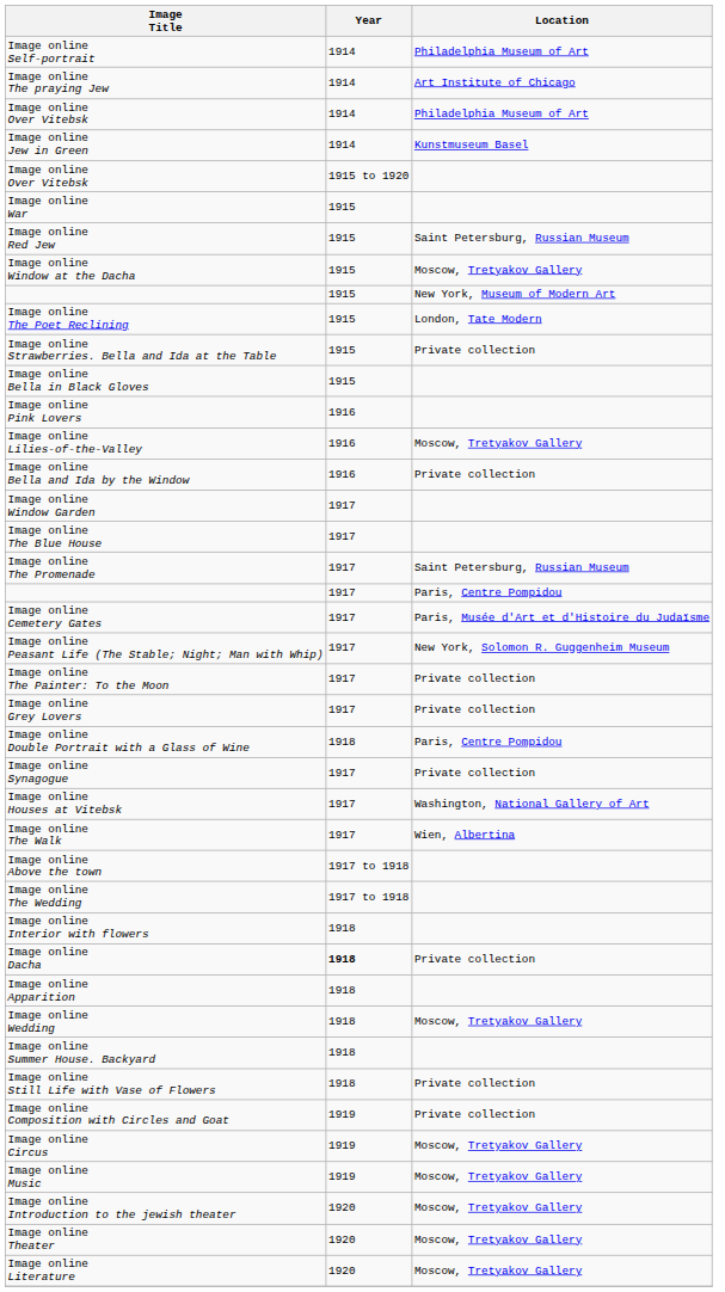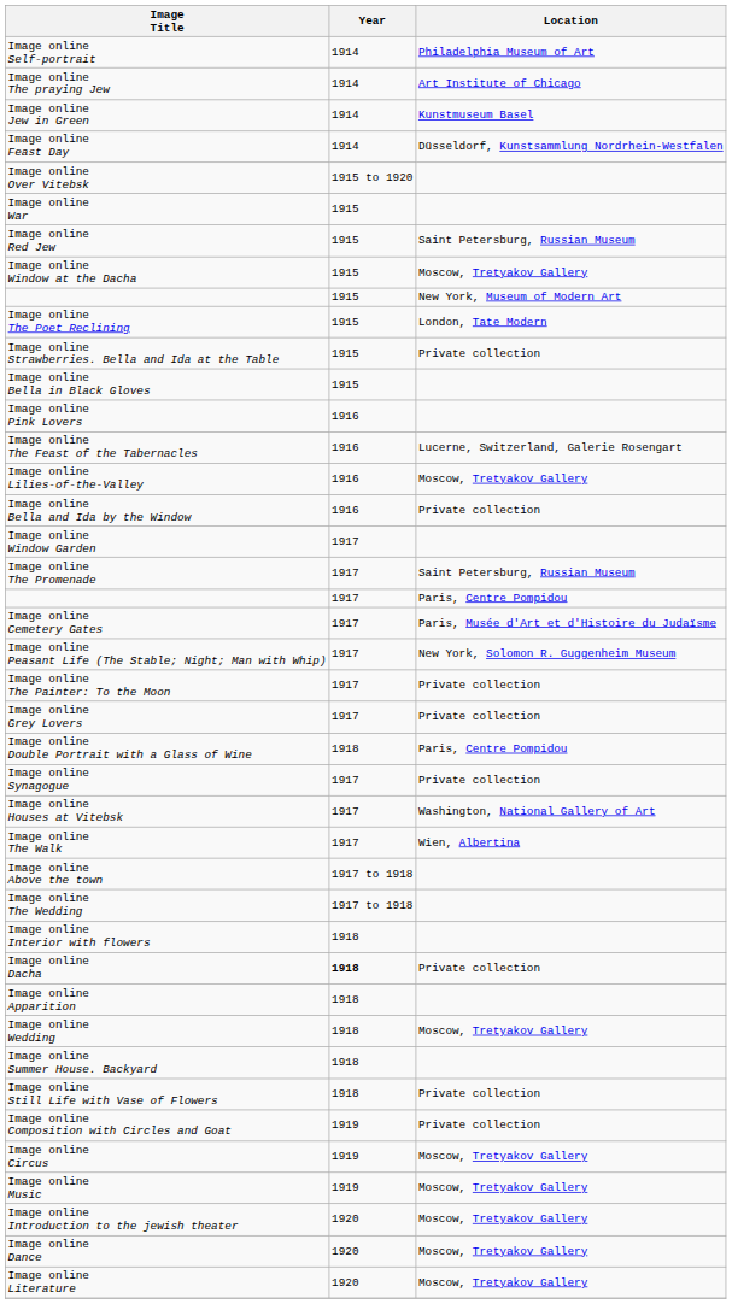- row: Image online Over Vitebsk | 1914 | Philadelphia Museum of Art
+ row: Image online Feast Day | 1914 | Düsseldorf, Kunstsammlung Nordrhein-Westfalen
+ row: Image online The Feast of the Tabernacles | 1916 | Lucerne, Switzerland, Galerie Rosengart
- row: Image online The Blue House | 1917
- row: Image online Theater | 1920 | Moscow, Tretyakov Gallery
+ row: Image online Dance | 1920 | Moscow, Tretyakov Gallery
